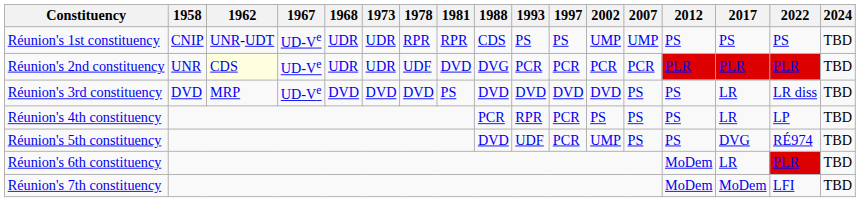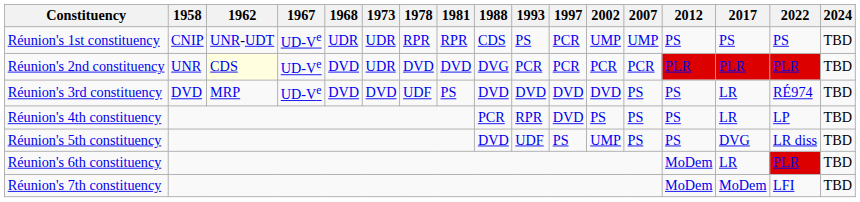Réunion's 1st constituency | 1997: PS -> PCR
Réunion's 2nd constituency | 1968: UDR -> DVD
Réunion's 2nd constituency | 1978: UDF -> DVD
Réunion's 3rd constituency | 1978: DVD -> UDF
Réunion's 3rd constituency | 2022: LR diss -> RÉ974
Réunion's 4th constituency | 1997: PCR -> DVD
Réunion's 5th constituency | 1997: PCR -> PS
Réunion's 5th constituency | 2022: RÉ974 -> LR diss
